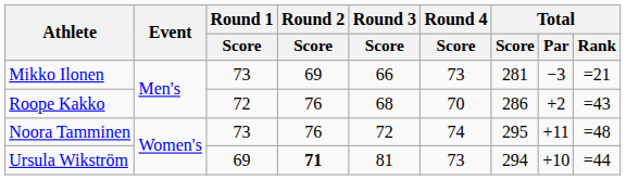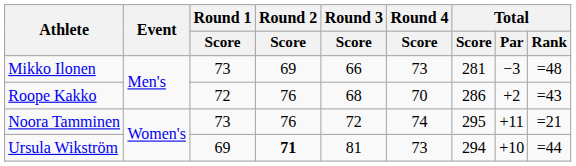Mikko Ilonen | Total / Rank: =21 -> =48
Noora Tamminen | Total / Rank: =48 -> =21
